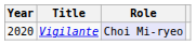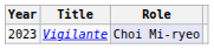Vigilante | Year: 2020 -> 2023
